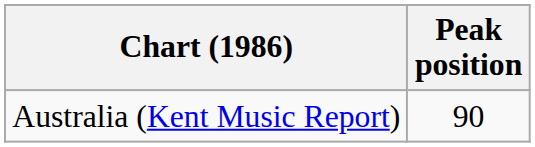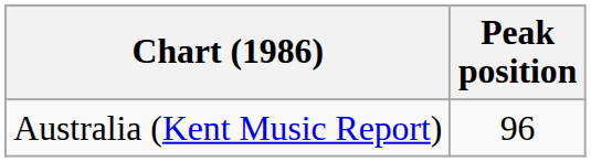Australia (Kent Music Report) | Peak position: 90 -> 96
